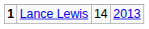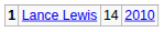Lance Lewis | column 4: 2013 -> 2010
